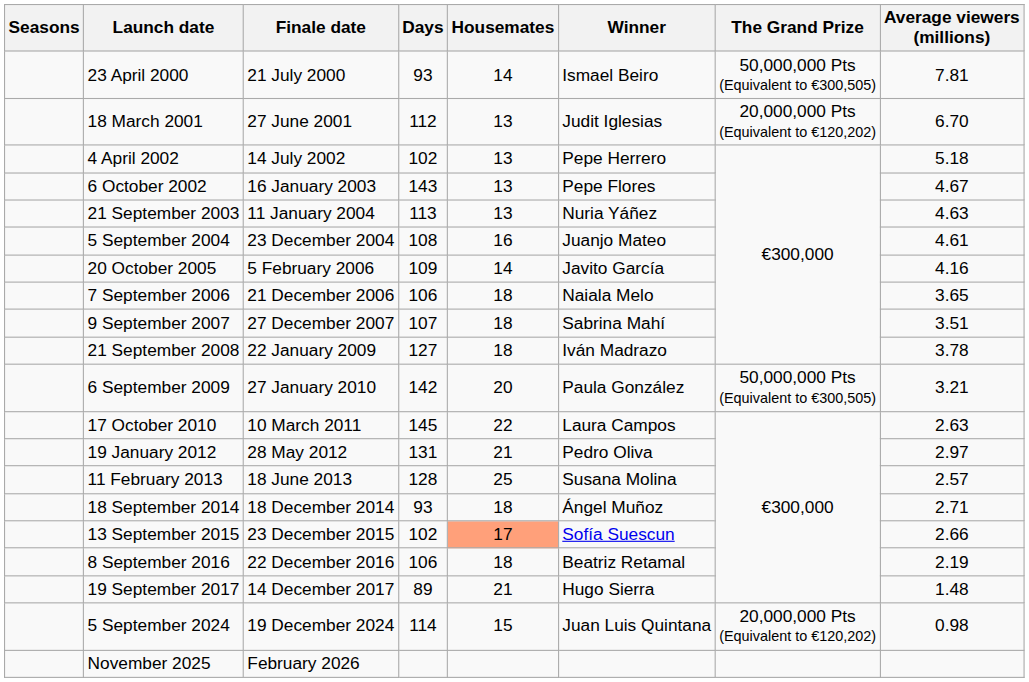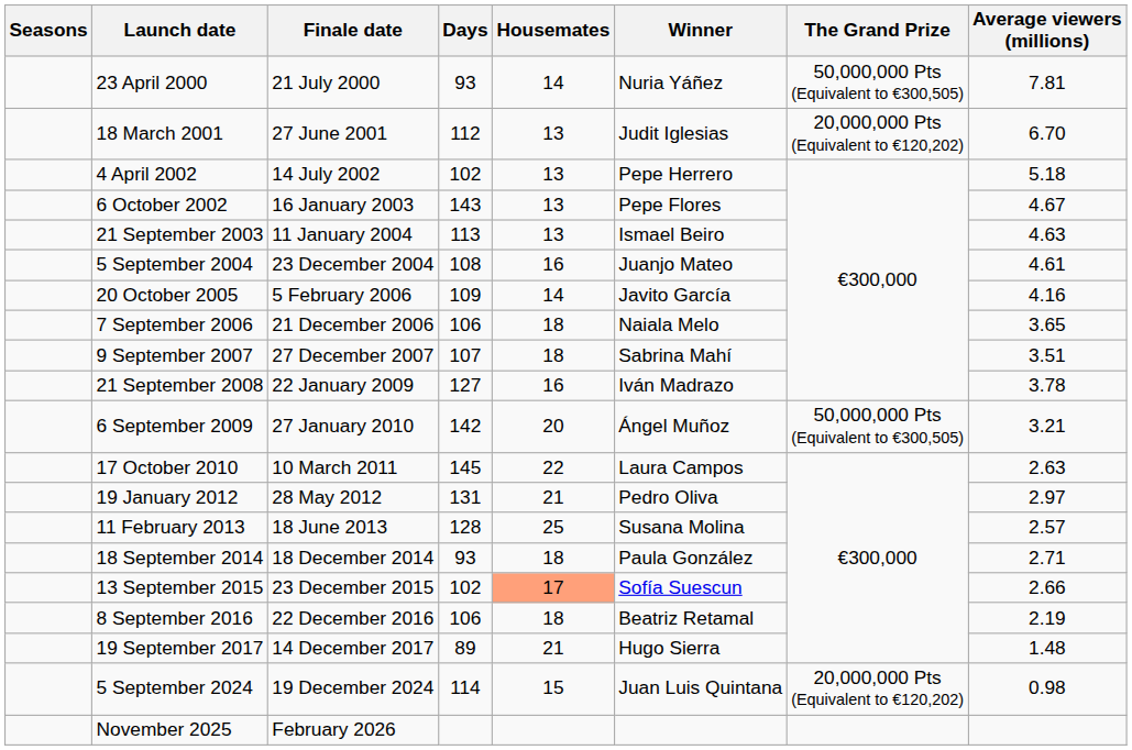23 April 2000 | Winner: Ismael Beiro -> Nuria Yáñez
21 September 2003 | Winner: Nuria Yáñez -> Ismael Beiro
21 September 2008 | Housemates: 18 -> 16
6 September 2009 | Winner: Paula González -> Ángel Muñoz
18 September 2014 | Winner: Ángel Muñoz -> Paula González
